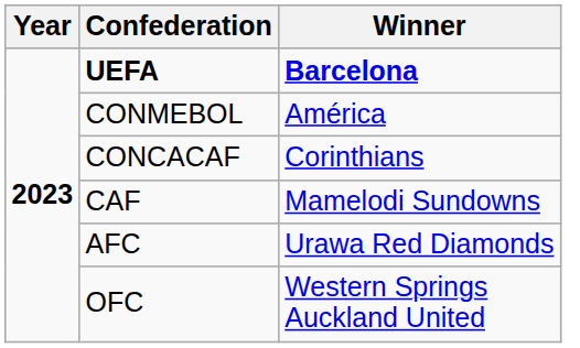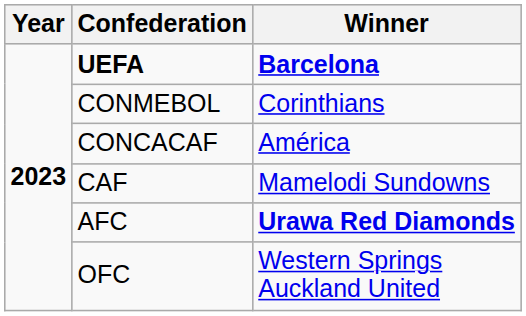CONMEBOL | Winner: América -> Corinthians
CONCACAF | Winner: Corinthians -> América
AFC | Winner: normal -> bold
